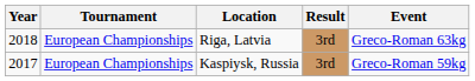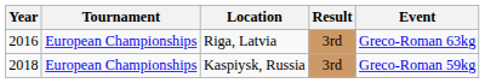Riga, Latvia | Year: 2018 -> 2016
Kaspiysk, Russia | Year: 2017 -> 2018
